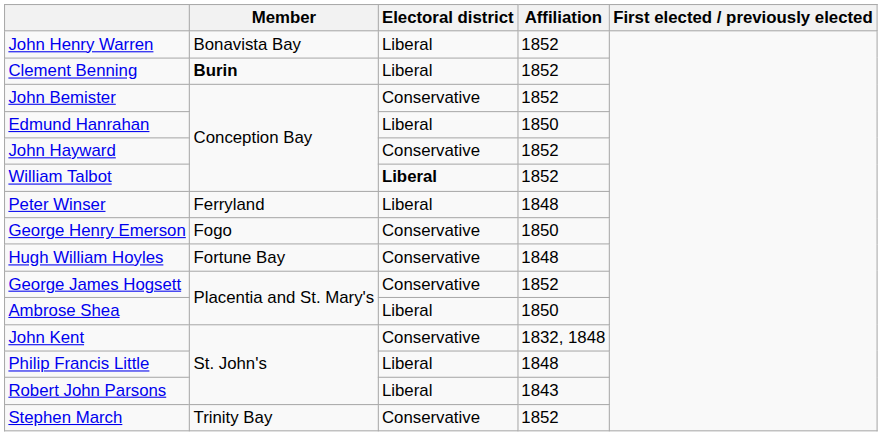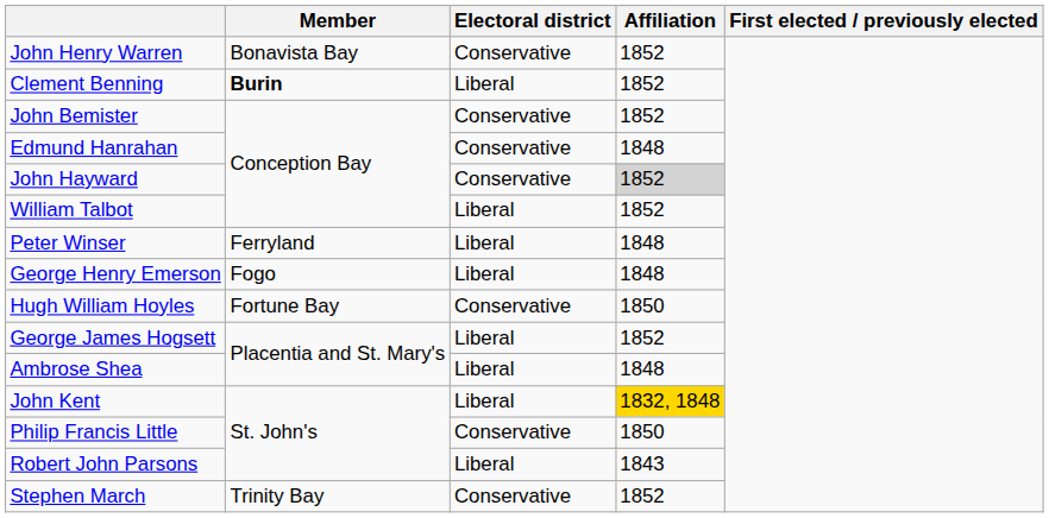John Henry Warren | Electoral district: Liberal -> Conservative
Edmund Hanrahan | Electoral district: Liberal -> Conservative
Edmund Hanrahan | Affiliation: 1850 -> 1848
John Hayward | Affiliation: no background -> lightgrey background
William Talbot | Electoral district: bold -> normal
George Henry Emerson | Electoral district: Conservative -> Liberal
George Henry Emerson | Affiliation: 1850 -> 1848
Hugh William Hoyles | Affiliation: 1848 -> 1850
George James Hogsett | Electoral district: Conservative -> Liberal
Ambrose Shea | Affiliation: 1850 -> 1848
John Kent | Electoral district: Conservative -> Liberal
John Kent | Affiliation: no background -> gold background
Philip Francis Little | Electoral district: Liberal -> Conservative
Philip Francis Little | Affiliation: 1848 -> 1850
